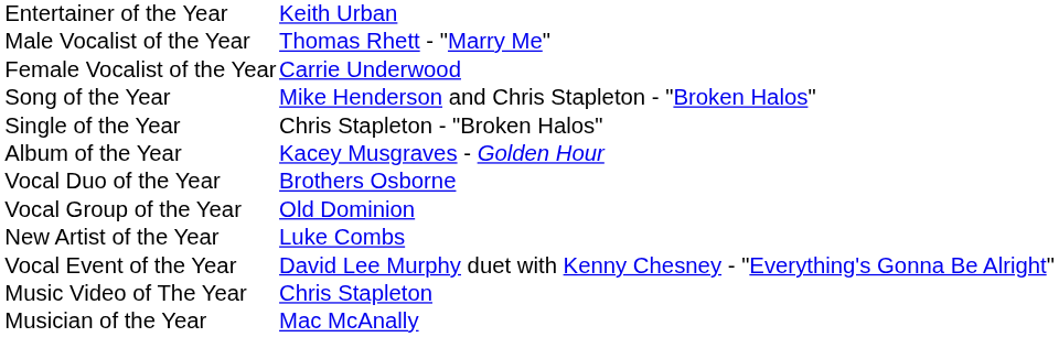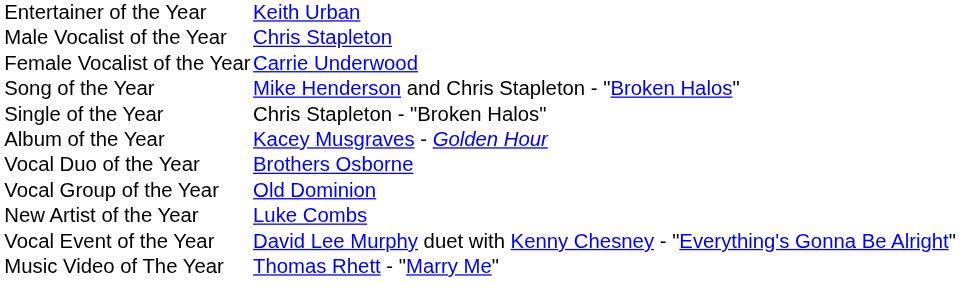Male Vocalist of the Year | column 2: Thomas Rhett - "Marry Me" -> Chris Stapleton
Music Video of The Year | column 2: Chris Stapleton -> Thomas Rhett - "Marry Me"
- row: Musician of the Year | Mac McAnally
